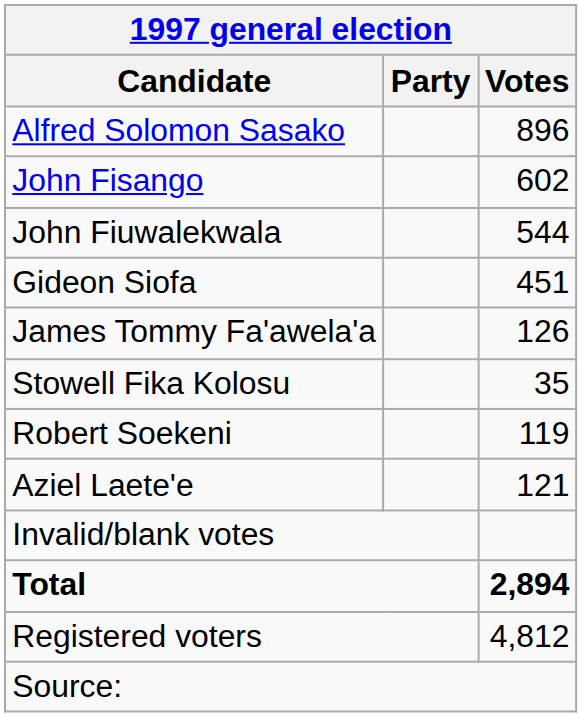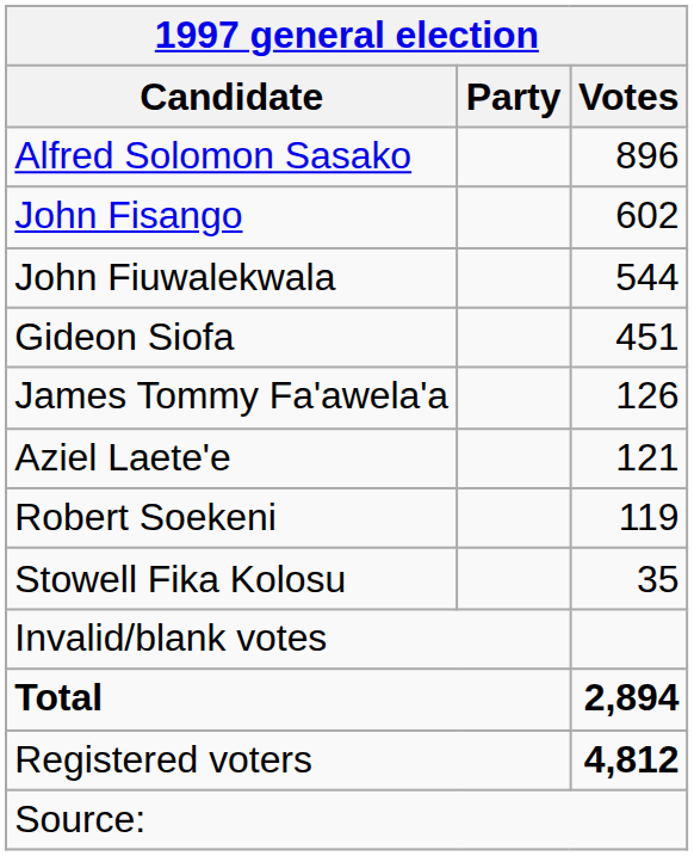rows swapped: Aziel Laete'e <-> Stowell Fika Kolosu
Registered voters | Votes: normal -> bold
